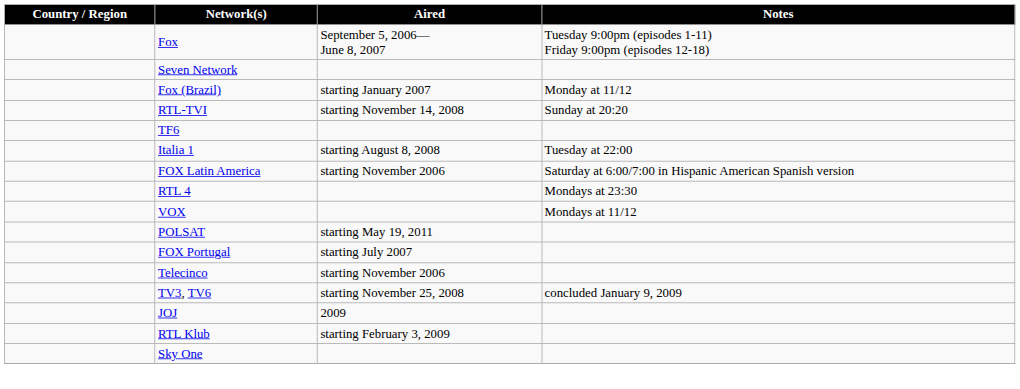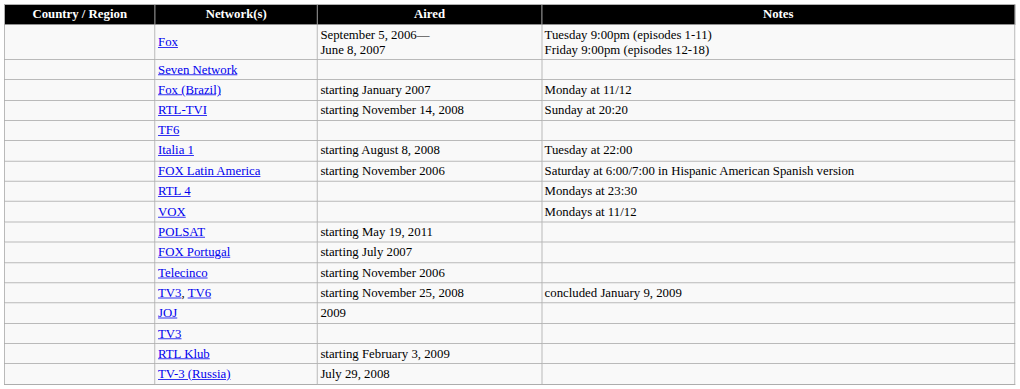+ row: TV3
+ row: TV-3 (Russia) | July 29, 2008
- row: Sky One
